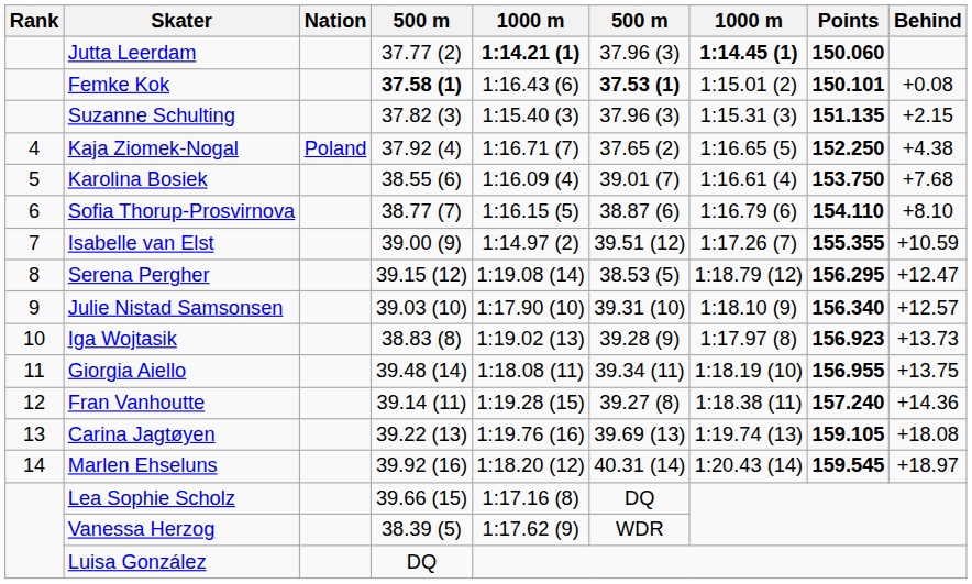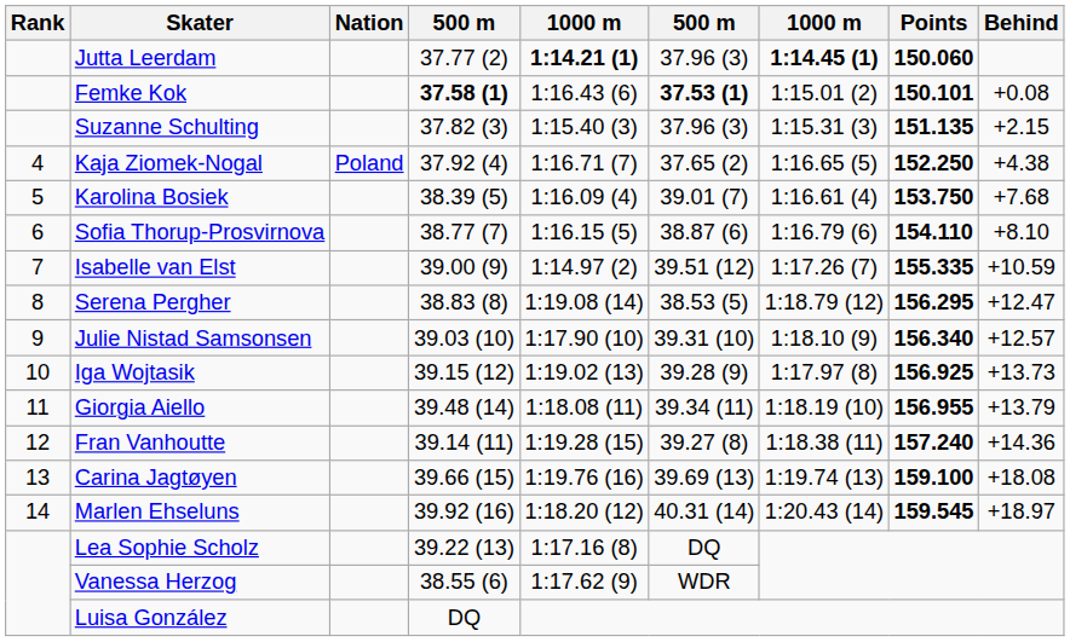Karolina Bosiek | column 4: 38.55 (6) -> 38.39 (5)
Isabelle van Elst | Points: 155.355 -> 155.335
Serena Pergher | column 4: 39.15 (12) -> 38.83 (8)
Iga Wojtasik | column 4: 38.83 (8) -> 39.15 (12)
Iga Wojtasik | Points: 156.923 -> 156.925
Giorgia Aiello | Behind: +13.75 -> +13.79
Carina Jagtøyen | column 4: 39.22 (13) -> 39.66 (15)
Carina Jagtøyen | Points: 159.105 -> 159.100
Lea Sophie Scholz | column 4: 39.66 (15) -> 39.22 (13)
Vanessa Herzog | column 4: 38.39 (5) -> 38.55 (6)
